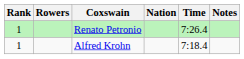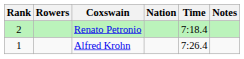Renato Petronio | Rank: 1 -> 2
Renato Petronio | Time: 7:26.4 -> 7:18.4
Alfred Krohn | Time: 7:18.4 -> 7:26.4
